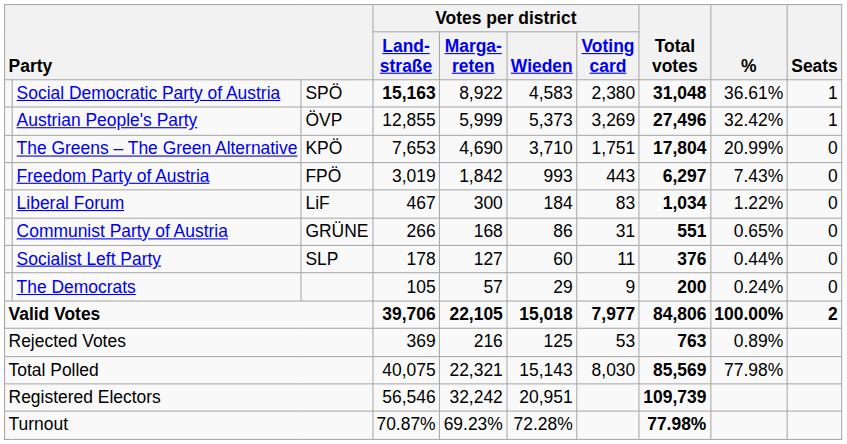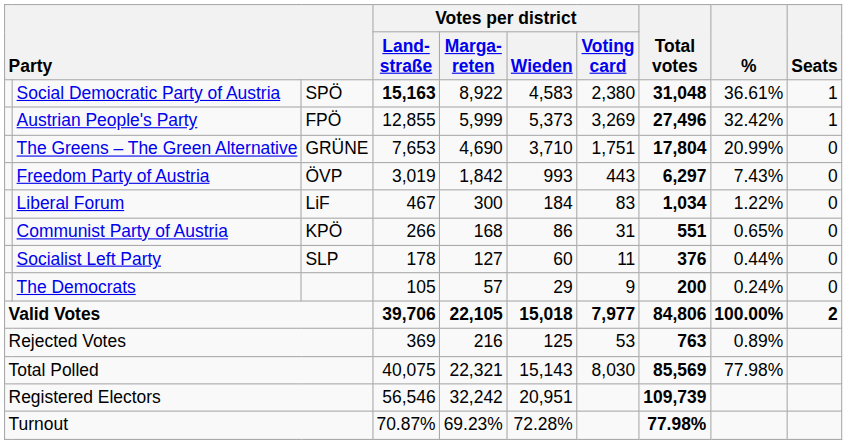Austrian People's Party | column 3: ÖVP -> FPÖ
The Greens – The Green Alternative | column 3: KPÖ -> GRÜNE
Freedom Party of Austria | column 3: FPÖ -> ÖVP
Communist Party of Austria | column 3: GRÜNE -> KPÖ
